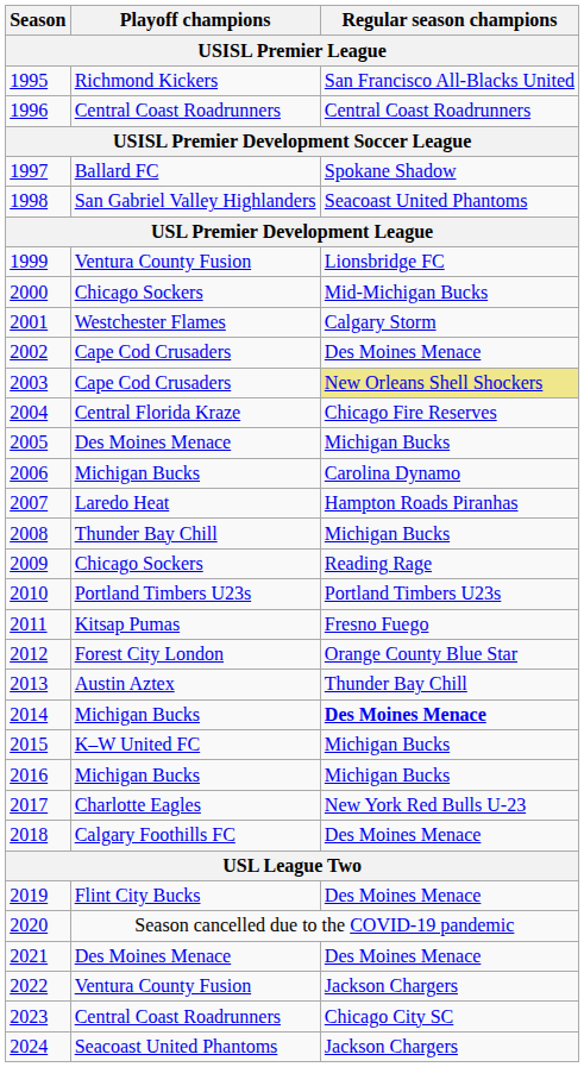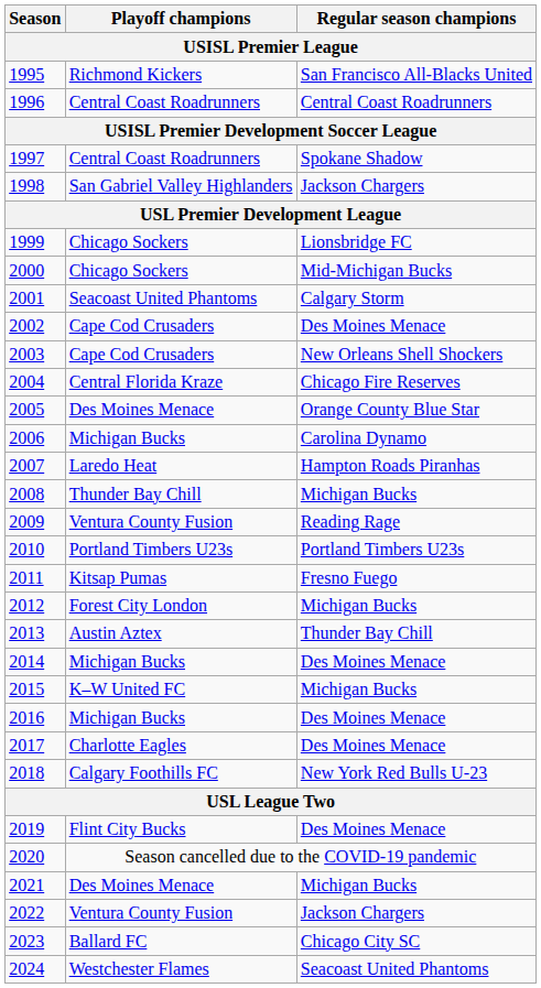1997 | Playoff champions: Ballard FC -> Central Coast Roadrunners
1998 | Regular season champions: Seacoast United Phantoms -> Jackson Chargers
1999 | Playoff champions: Ventura County Fusion -> Chicago Sockers
2001 | Playoff champions: Westchester Flames -> Seacoast United Phantoms
2003 | Regular season champions: khaki background -> no background
2005 | Regular season champions: Michigan Bucks -> Orange County Blue Star
2009 | Playoff champions: Chicago Sockers -> Ventura County Fusion
2012 | Regular season champions: Orange County Blue Star -> Michigan Bucks
2014 | Regular season champions: bold -> normal
2016 | Regular season champions: Michigan Bucks -> Des Moines Menace
2017 | Regular season champions: New York Red Bulls U-23 -> Des Moines Menace
2018 | Regular season champions: Des Moines Menace -> New York Red Bulls U-23
2021 | Regular season champions: Des Moines Menace -> Michigan Bucks
2023 | Playoff champions: Central Coast Roadrunners -> Ballard FC
2024 | Playoff champions: Seacoast United Phantoms -> Westchester Flames
2024 | Regular season champions: Jackson Chargers -> Seacoast United Phantoms
